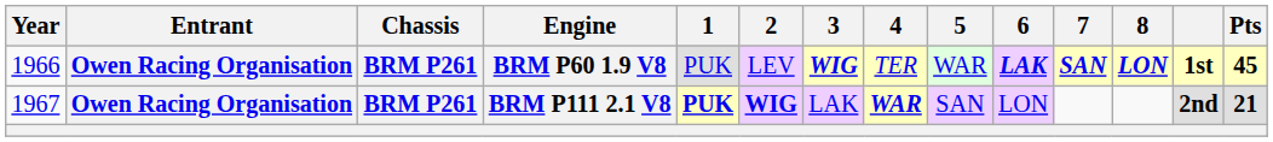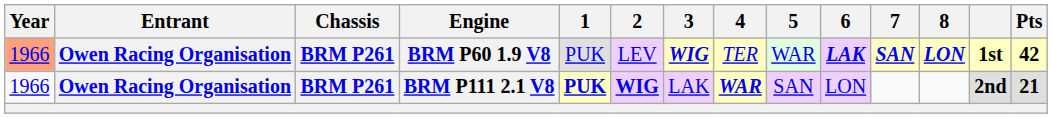BRM P60 1.9 V8 | Year: no background -> lightsalmon background
BRM P60 1.9 V8 | Pts: 45 -> 42
BRM P111 2.1 V8 | Year: 1967 -> 1966
